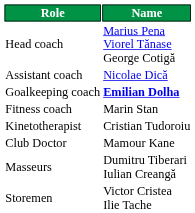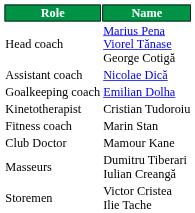Goalkeeping coach | Name: bold -> normal
rows swapped: Fitness coach <-> Kinetotherapist
